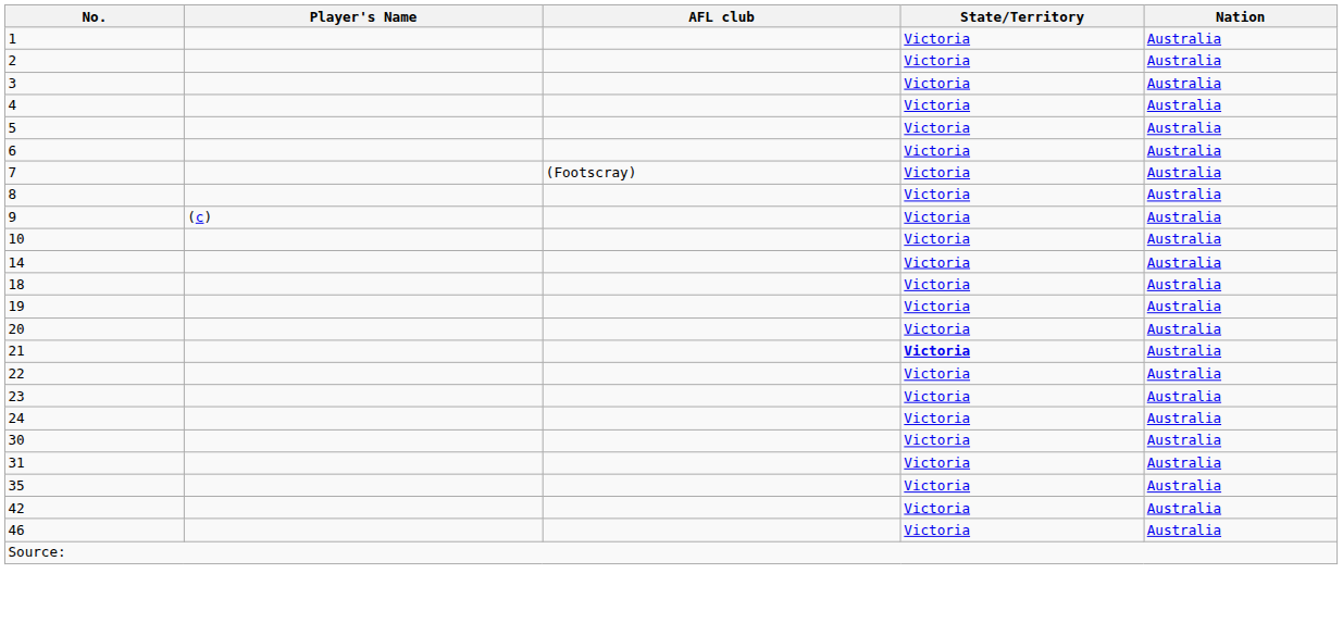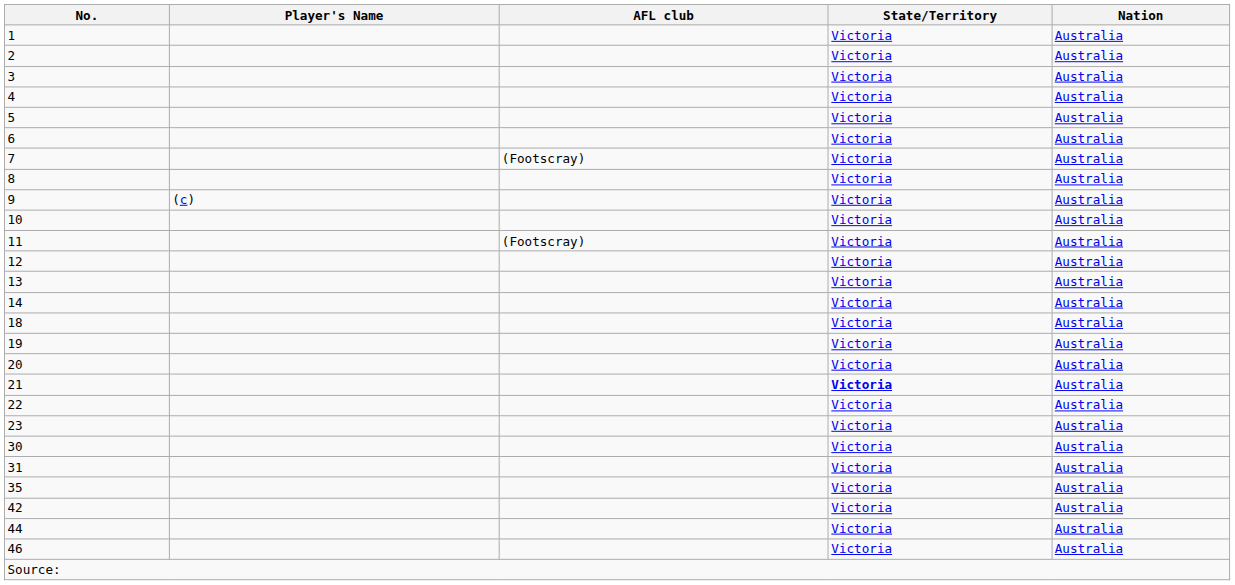+ row: 11 | (Footscray) | Victoria | Australia
+ row: 12 | Victoria | Australia
+ row: 13 | Victoria | Australia
- row: 24 | Victoria | Australia
+ row: 44 | Victoria | Australia
